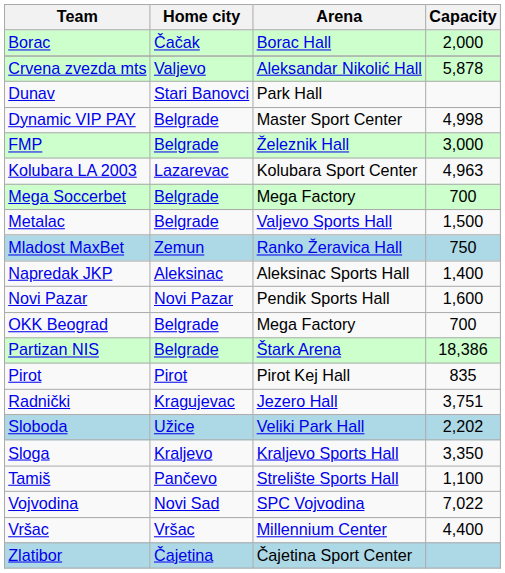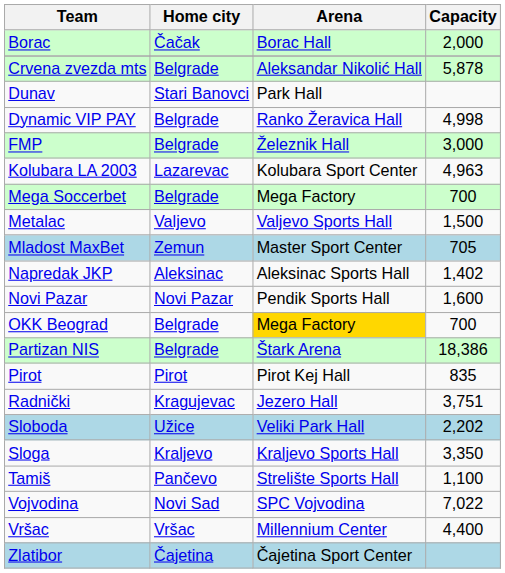Crvena zvezda mts | Home city: Valjevo -> Belgrade
Dynamic VIP PAY | Arena: Master Sport Center -> Ranko Žeravica Hall
Metalac | Home city: Belgrade -> Valjevo
Mladost MaxBet | Arena: Ranko Žeravica Hall -> Master Sport Center
Mladost MaxBet | Capacity: 750 -> 705
Napredak JKP | Capacity: 1,400 -> 1,402
OKK Beograd | Arena: no background -> gold background
